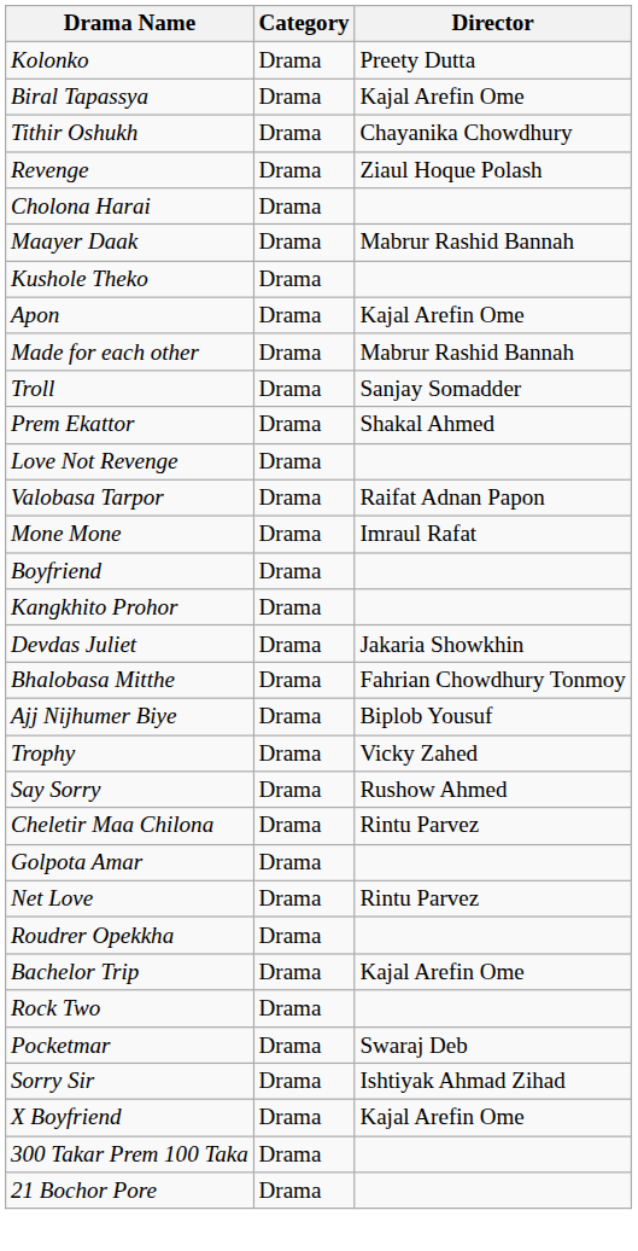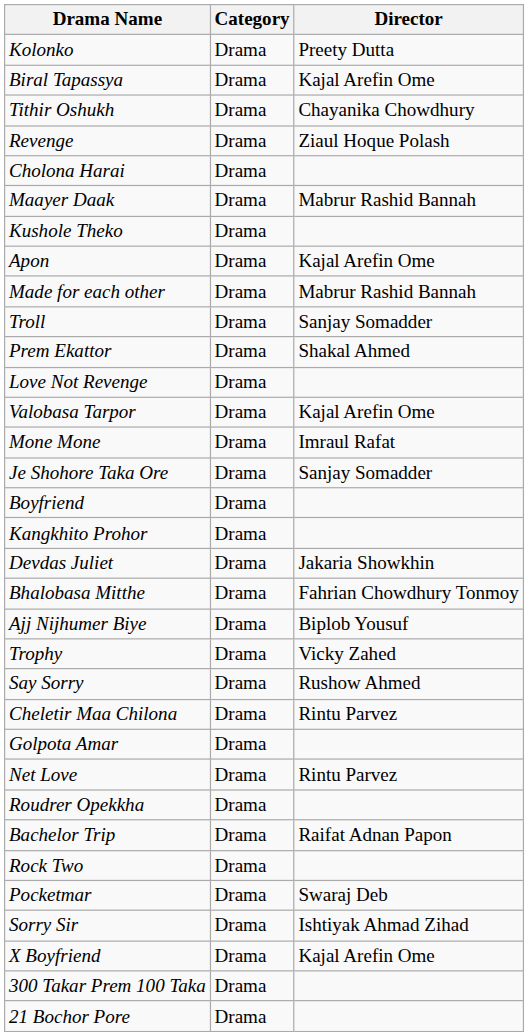Valobasa Tarpor | Director: Raifat Adnan Papon -> Kajal Arefin Ome
+ row: Je Shohore Taka Ore | Drama | Sanjay Somadder
Bachelor Trip | Director: Kajal Arefin Ome -> Raifat Adnan Papon
